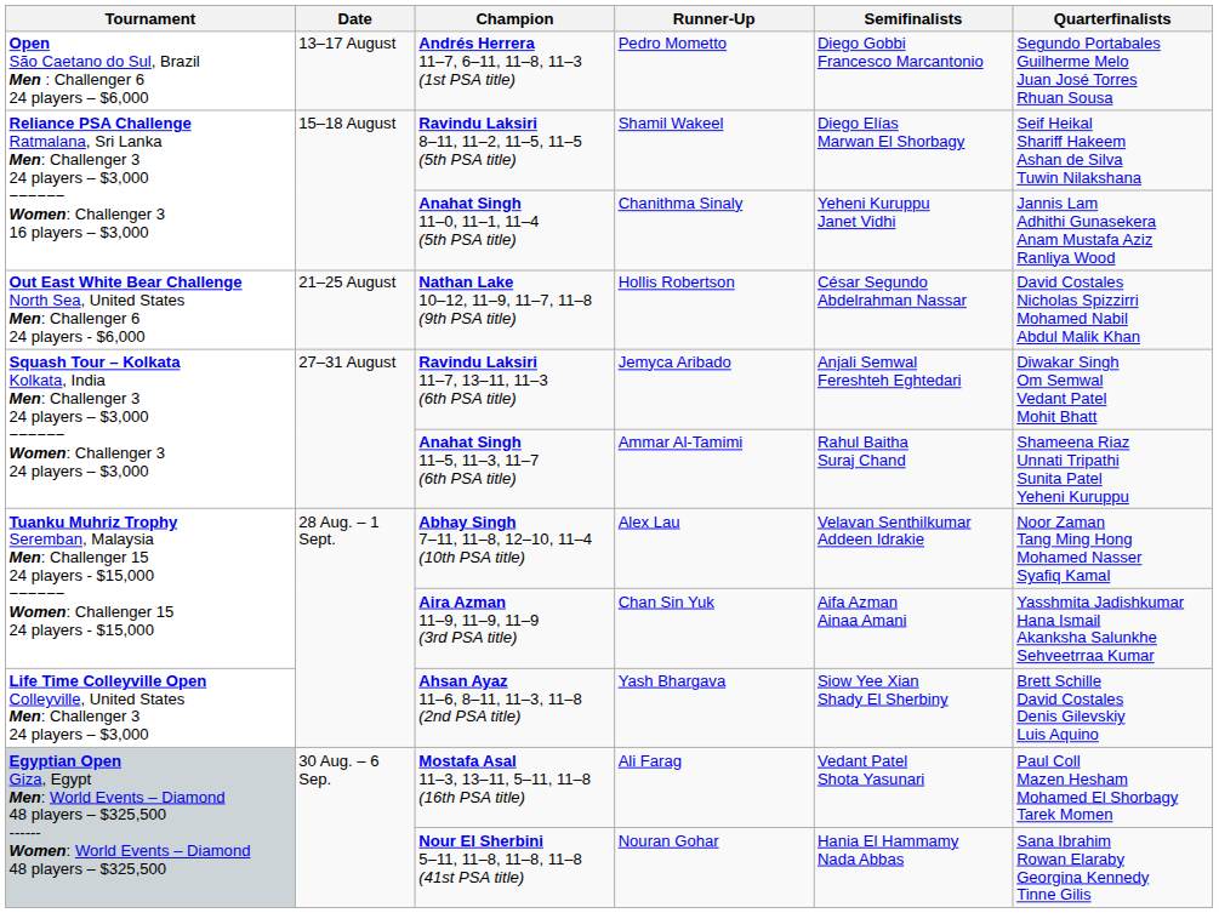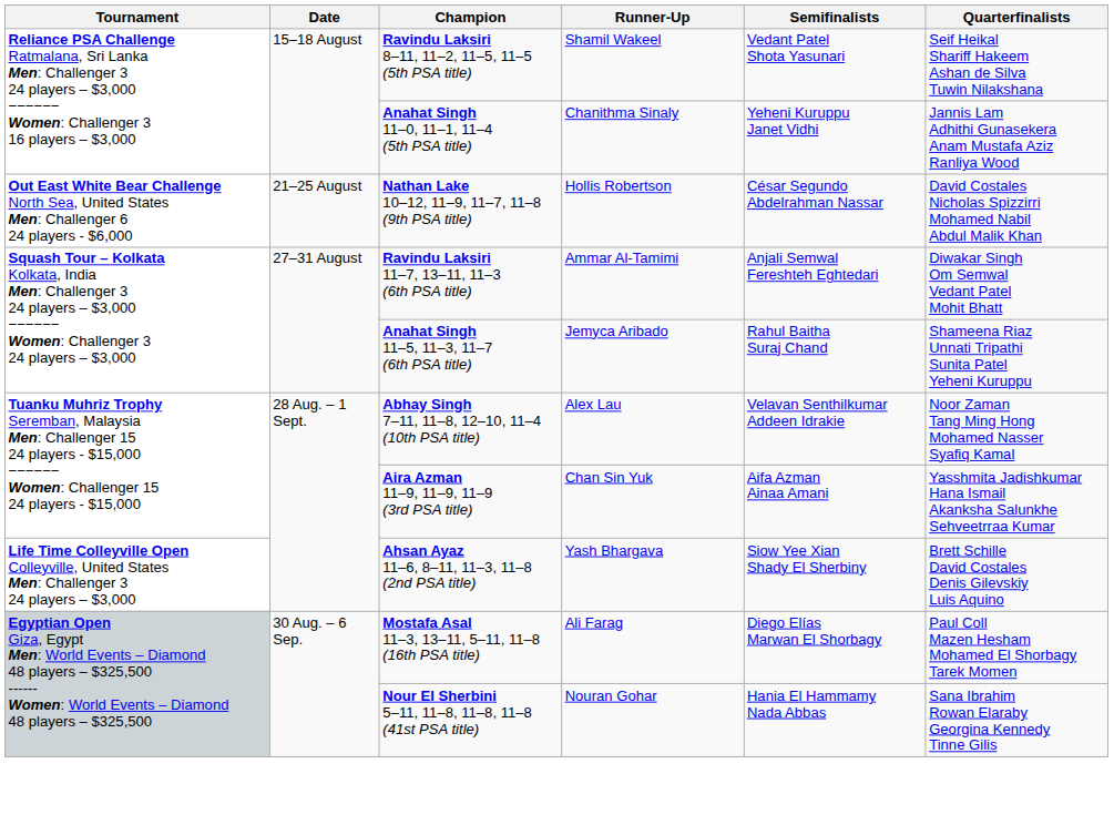- row: Open São Caetano do Sul, Brazil Men : Challenger 6 24 players – $6,000 | 13–17 August | Andrés Herrera 11–7, 6–11, 11–8, 11–3 (1st PSA title) | Pedro Mometto | Diego Gobbi Francesco Marcantonio | Segundo Portabales Guilherme Melo Juan José Torres Rhuan Sousa
Ravindu Laksiri 8–11, 11–2, 11–5, 11–5 (5th PSA title) | Semifinalists: Diego Elías Marwan El Shorbagy -> Vedant Patel Shota Yasunari
Ravindu Laksiri 11–7, 13–11, 11–3 (6th PSA title) | Runner-Up: Jemyca Aribado -> Ammar Al-Tamimi
Anahat Singh 11–5, 11–3, 11–7 (6th PSA title) | Runner-Up: Ammar Al-Tamimi -> Jemyca Aribado
Mostafa Asal 11–3, 13–11, 5–11, 11–8 (16th PSA title) | Semifinalists: Vedant Patel Shota Yasunari -> Diego Elías Marwan El Shorbagy
